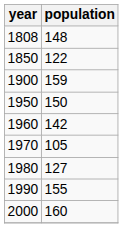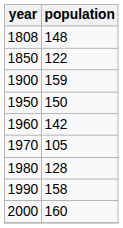1980 | population: 127 -> 128
1990 | population: 155 -> 158
